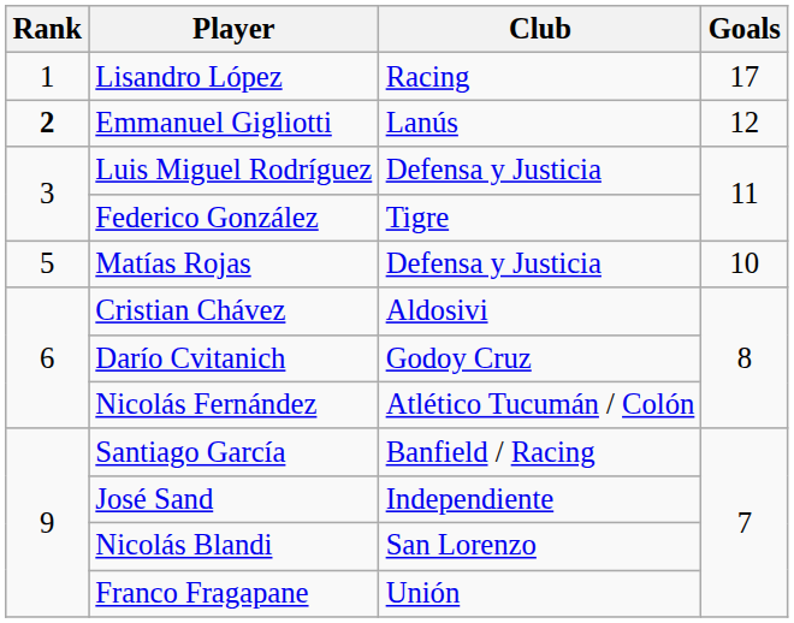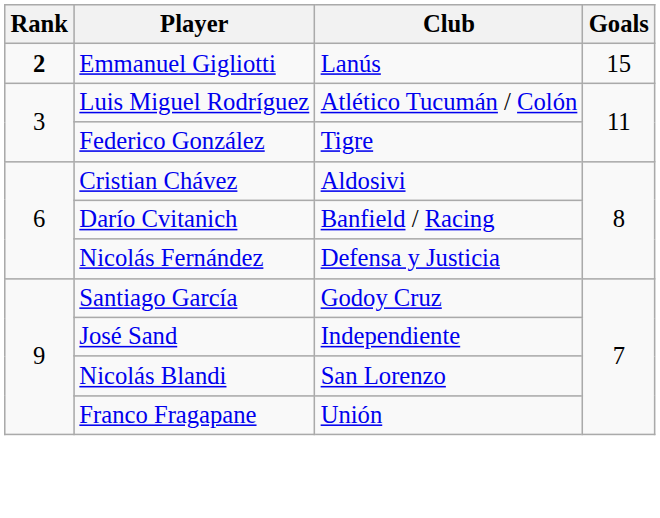- row: 1 | Lisandro López | Racing | 17
Emmanuel Gigliotti | Goals: 12 -> 15
Luis Miguel Rodríguez | Club: Defensa y Justicia -> Atlético Tucumán / Colón
- row: 5 | Matías Rojas | Defensa y Justicia | 10
Darío Cvitanich | Club: Godoy Cruz -> Banfield / Racing
Nicolás Fernández | Club: Atlético Tucumán / Colón -> Defensa y Justicia
Santiago García | Club: Banfield / Racing -> Godoy Cruz
